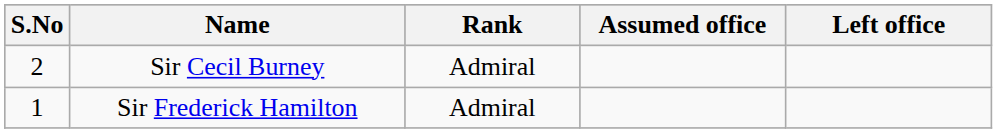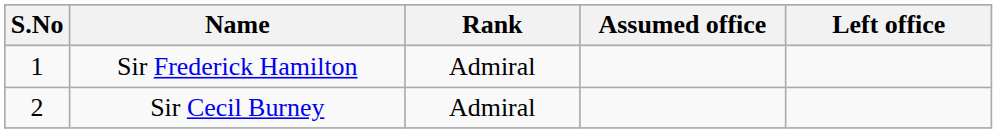rows swapped: Sir Frederick Hamilton <-> Sir Cecil Burney
